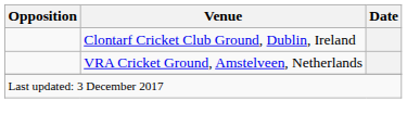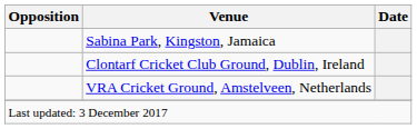+ row: Sabina Park, Kingston, Jamaica
